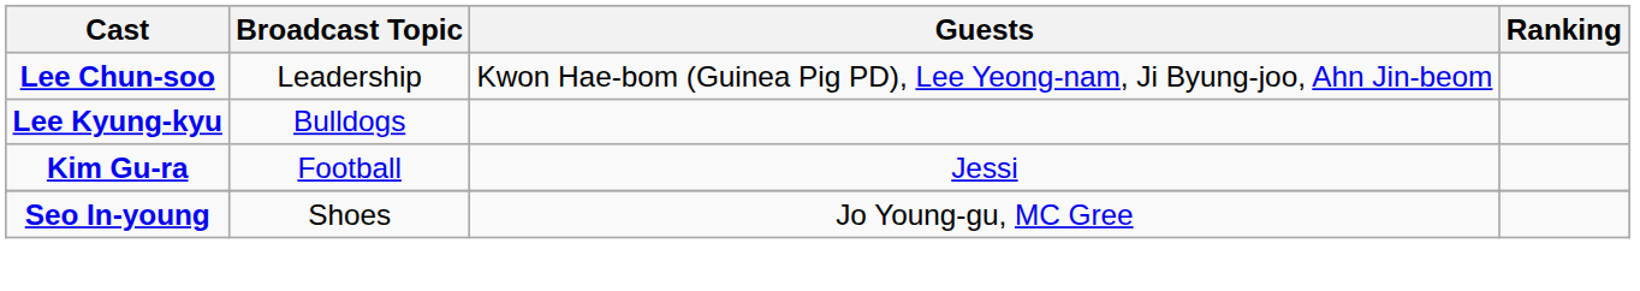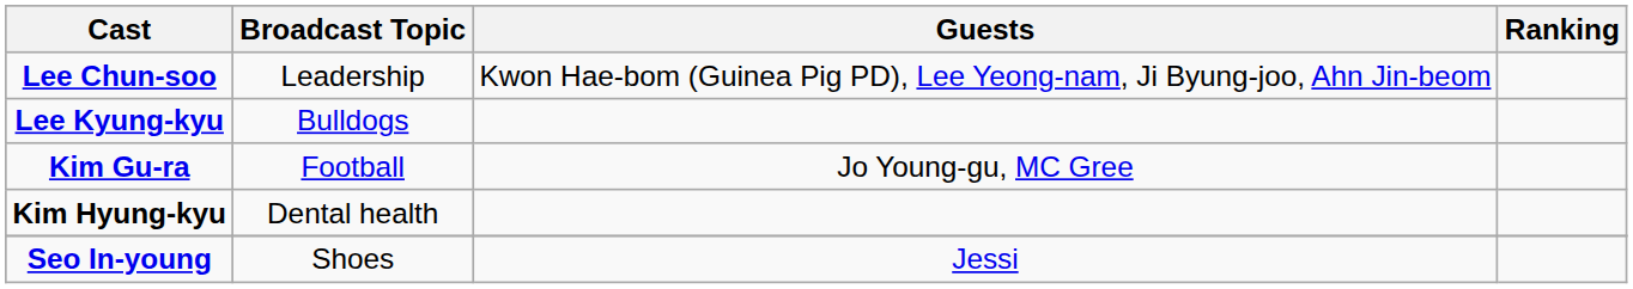Kim Gu-ra | Guests: Jessi -> Jo Young-gu, MC Gree
+ row: Kim Hyung-kyu | Dental health
Seo In-young | Guests: Jo Young-gu, MC Gree -> Jessi
